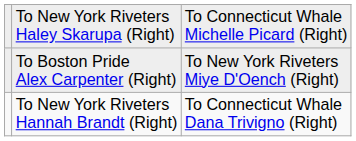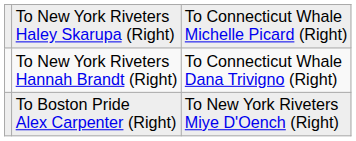rows swapped: To New York Riveters Hannah Brandt (Right) <-> To Boston Pride Alex Carpenter (Right)
